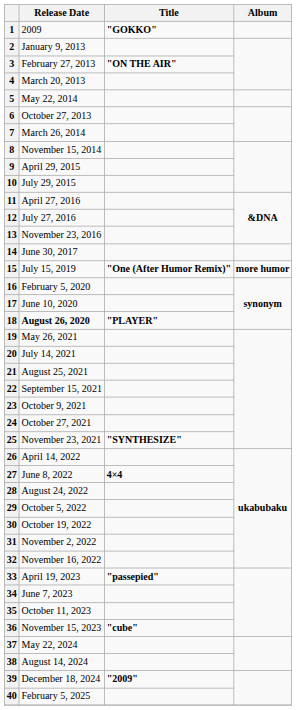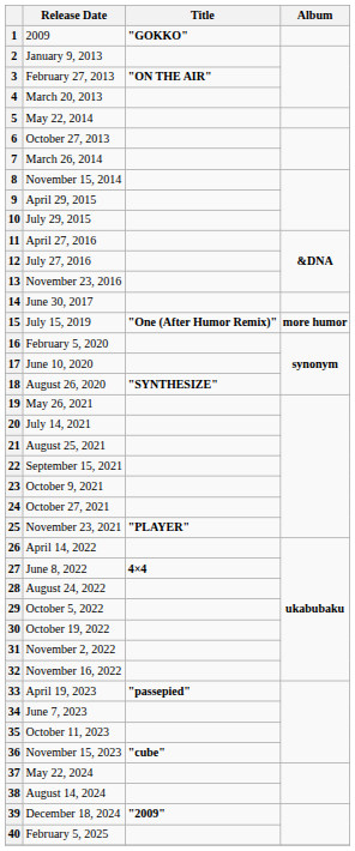18 | Release Date: bold -> normal
18 | Title: "PLAYER" -> "SYNTHESIZE"
25 | Title: "SYNTHESIZE" -> "PLAYER"
